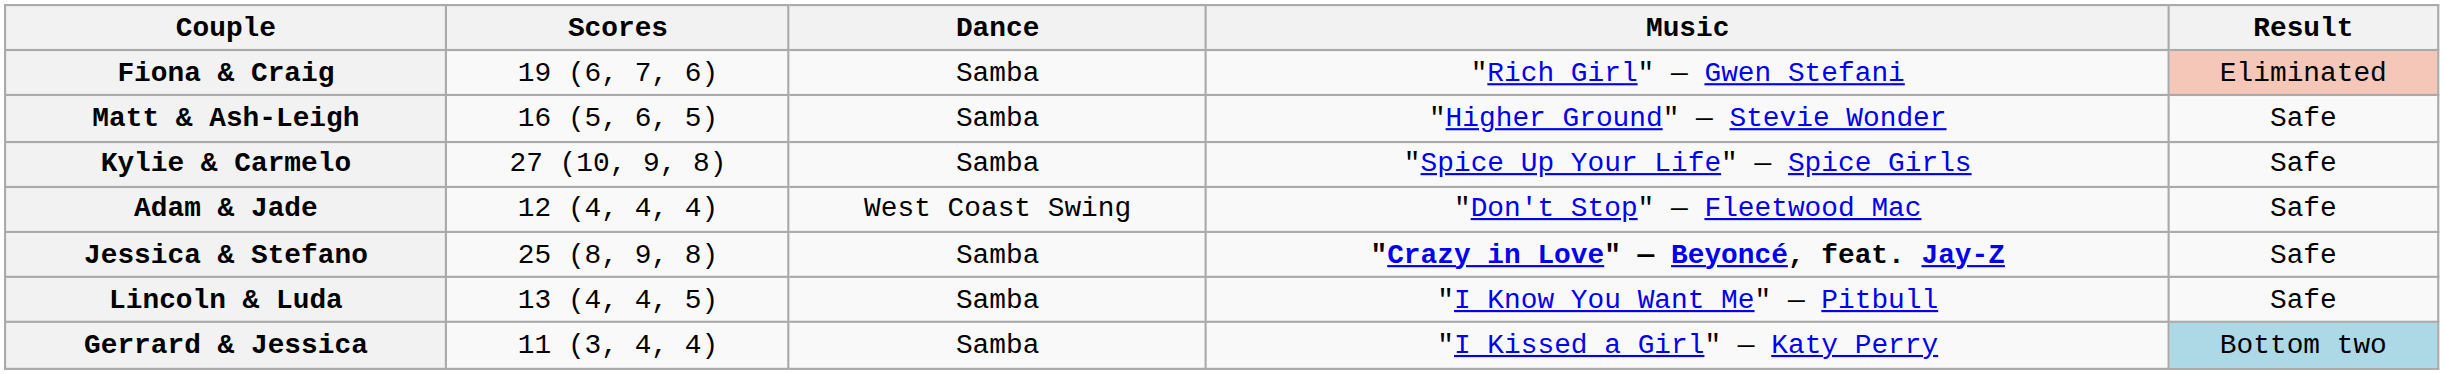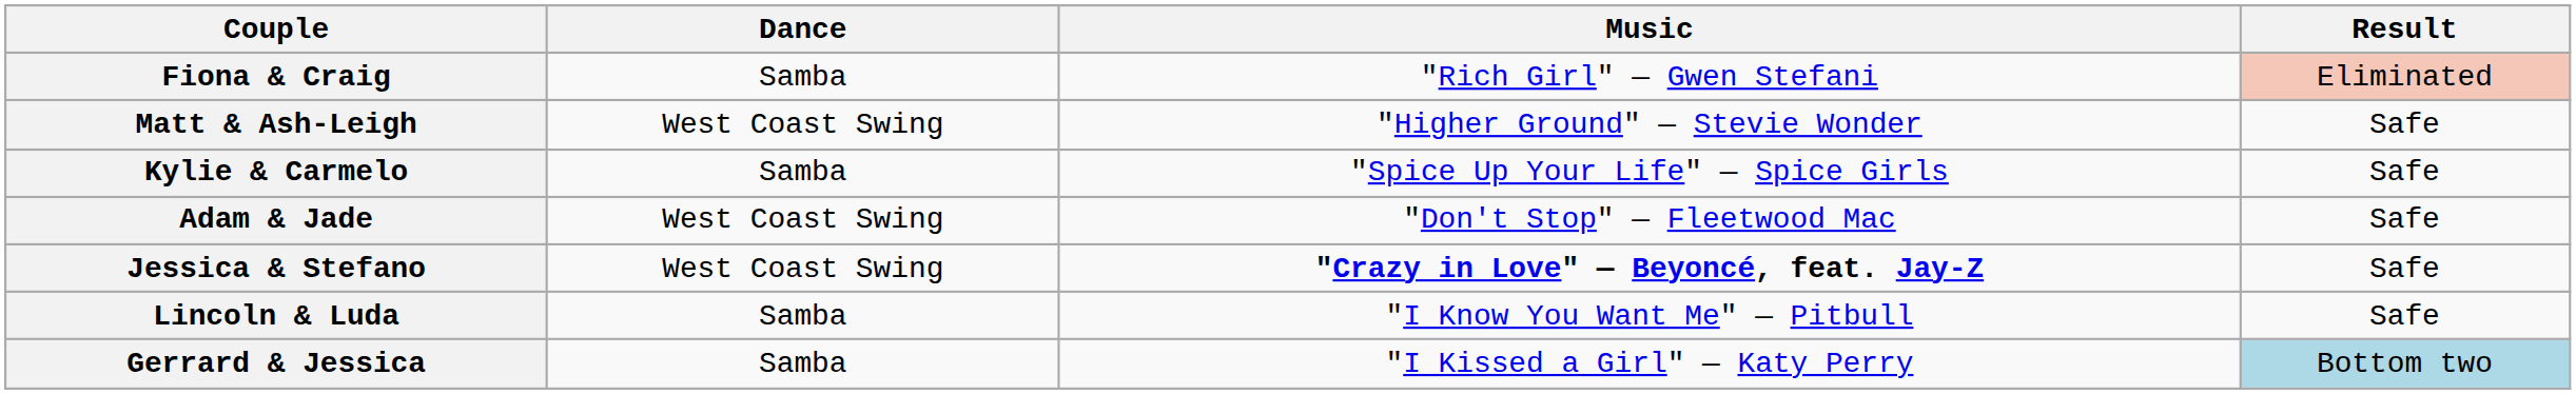- column: Scores | 19 (6, 7, 6) | 16 (5, 6, 5) | 27 (10, 9, 8) | 12 (4, 4, 4) | 25 (8, 9, 8) | 13 (4, 4, 5) | 11 (3, 4, 4)
Matt & Ash-Leigh | Dance: Samba -> West Coast Swing
Jessica & Stefano | Dance: Samba -> West Coast Swing
